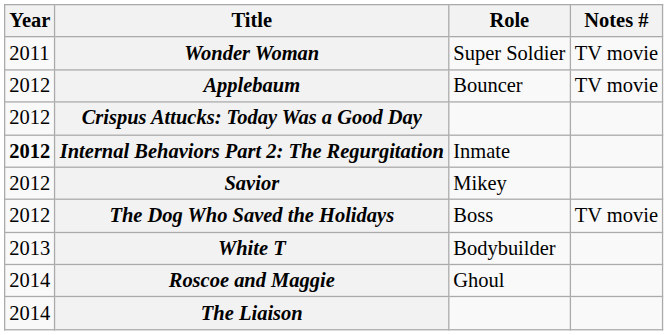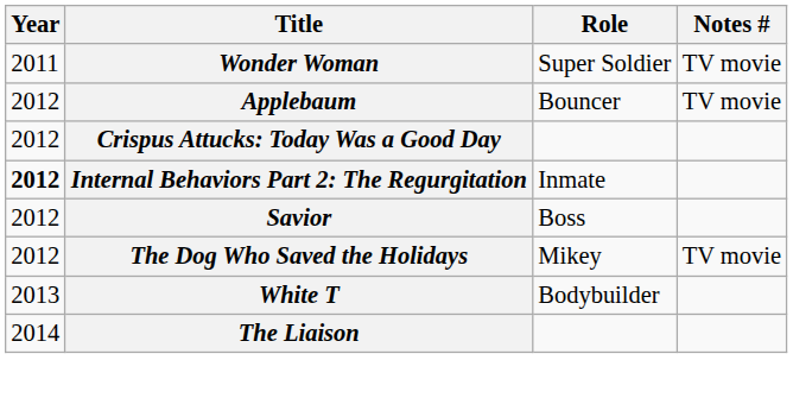Savior | Role: Mikey -> Boss
The Dog Who Saved the Holidays | Role: Boss -> Mikey
- row: 2014 | Roscoe and Maggie | Ghoul
